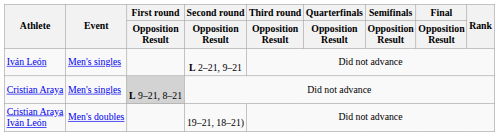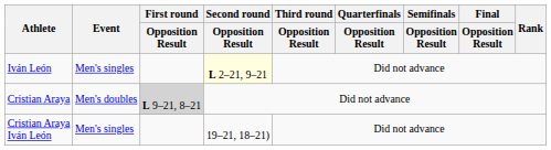Iván León | Second round / Opposition Result: no background -> lightyellow background
Cristian Araya | Event: Men's singles -> Men's doubles
Cristian Araya Iván León | Event: Men's doubles -> Men's singles
